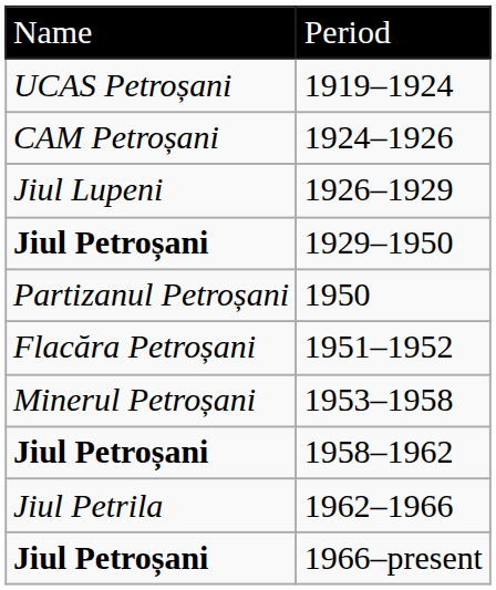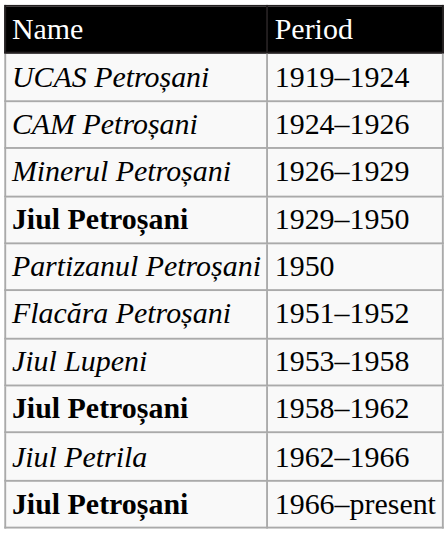1926–1929 | column 1: Jiul Lupeni -> Minerul Petroșani
1953–1958 | column 1: Minerul Petroșani -> Jiul Lupeni
